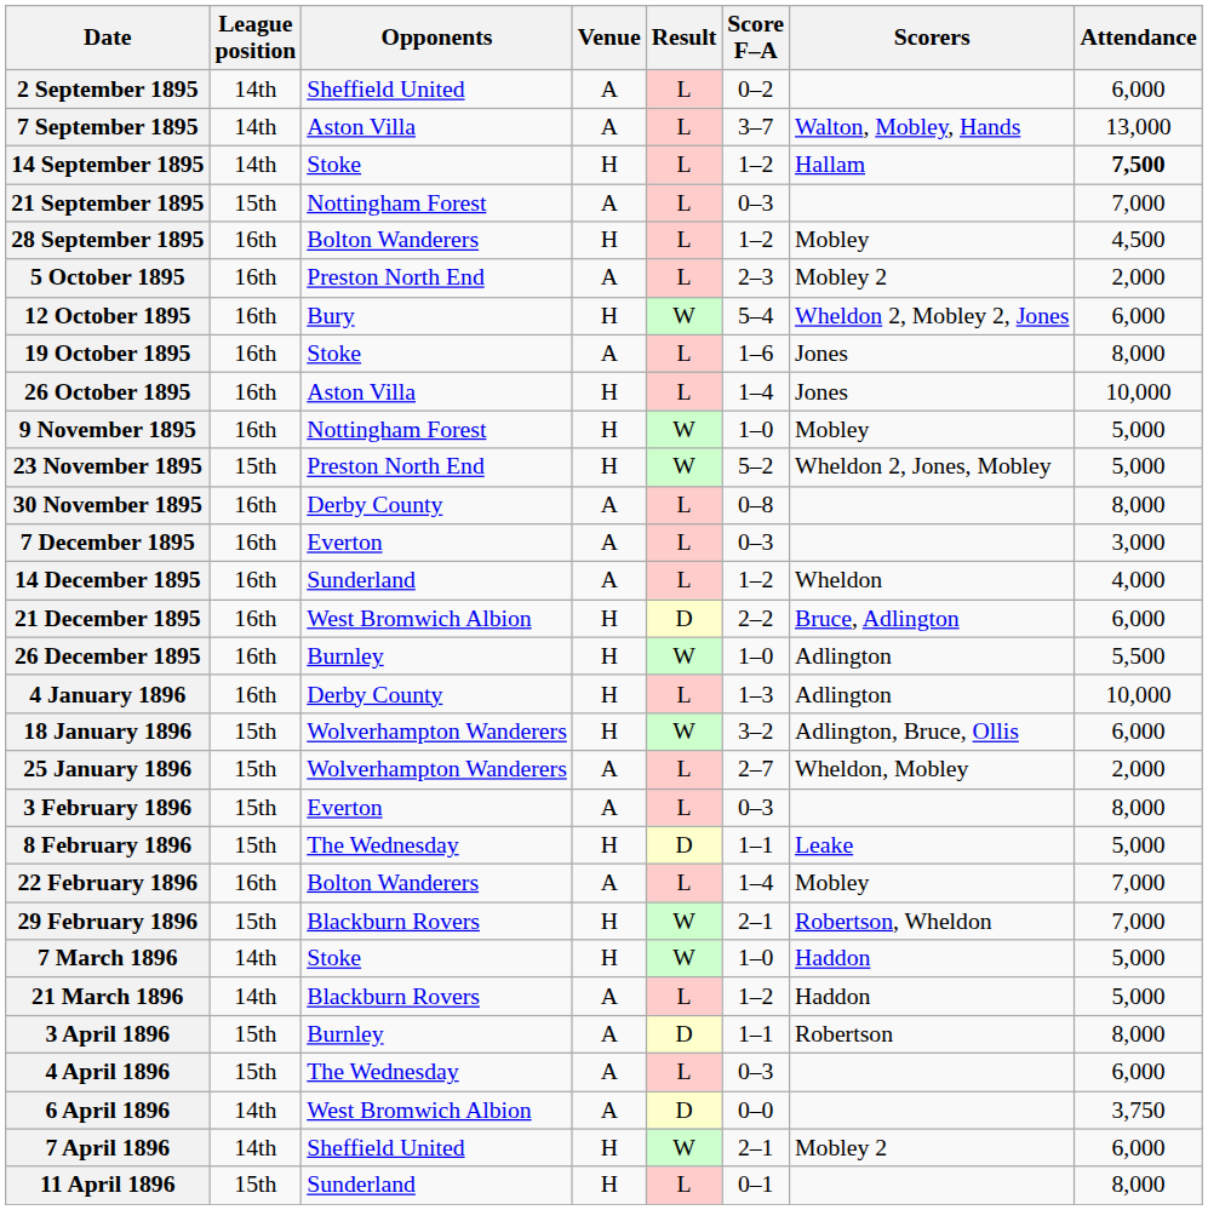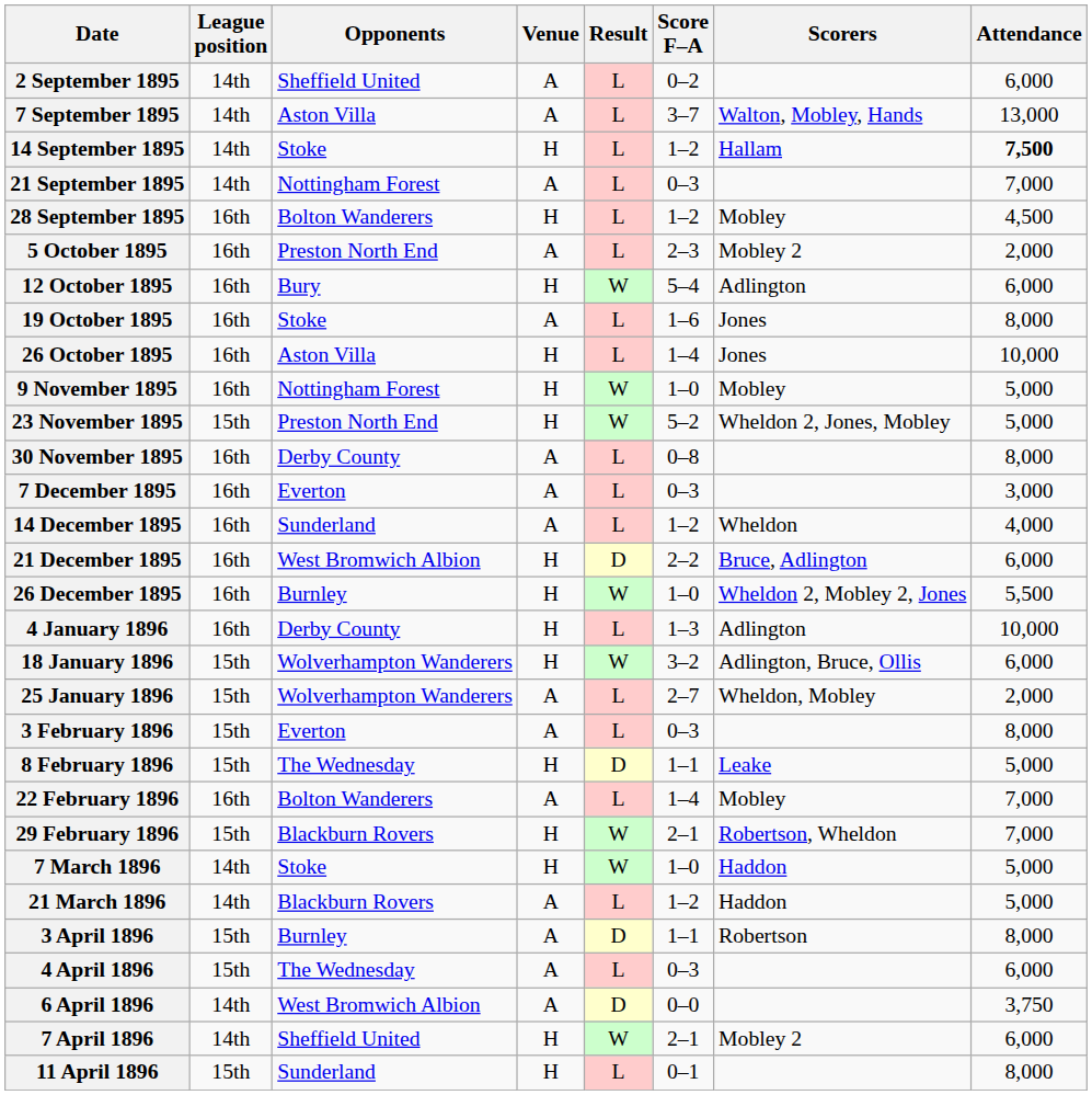21 September 1895 | League position: 15th -> 14th
12 October 1895 | Scorers: Wheldon 2, Mobley 2, Jones -> Adlington
26 December 1895 | Scorers: Adlington -> Wheldon 2, Mobley 2, Jones
